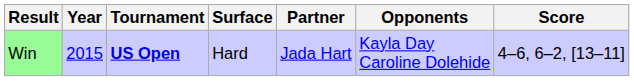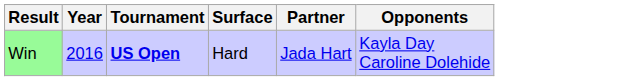- column: Score | 4–6, 6–2, [13–11]
Win | Year: 2015 -> 2016
